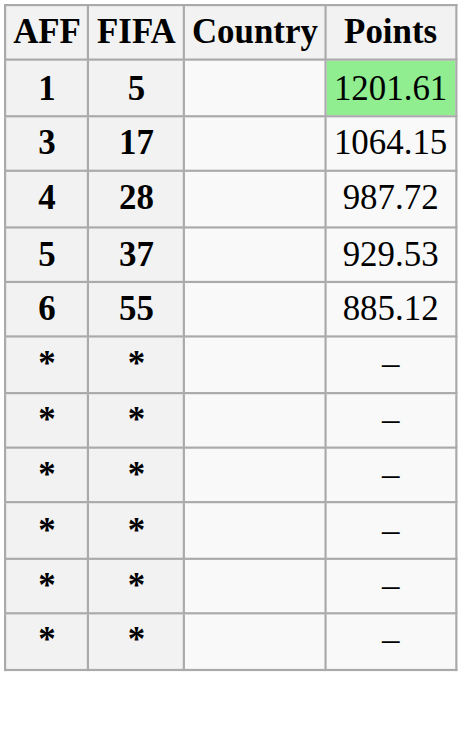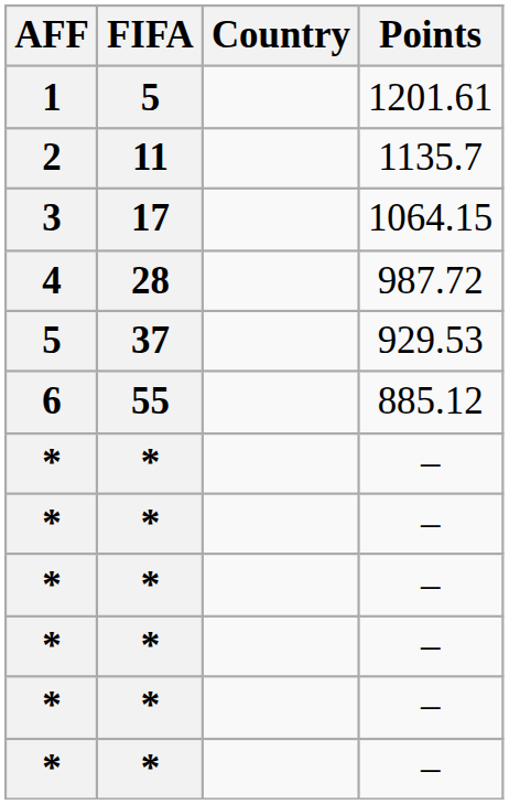1 | Points: lightgreen background -> no background
+ row: 2 | 11 | 1135.7
